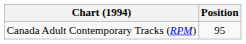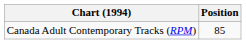Canada Adult Contemporary Tracks (RPM) | Position: 95 -> 85
